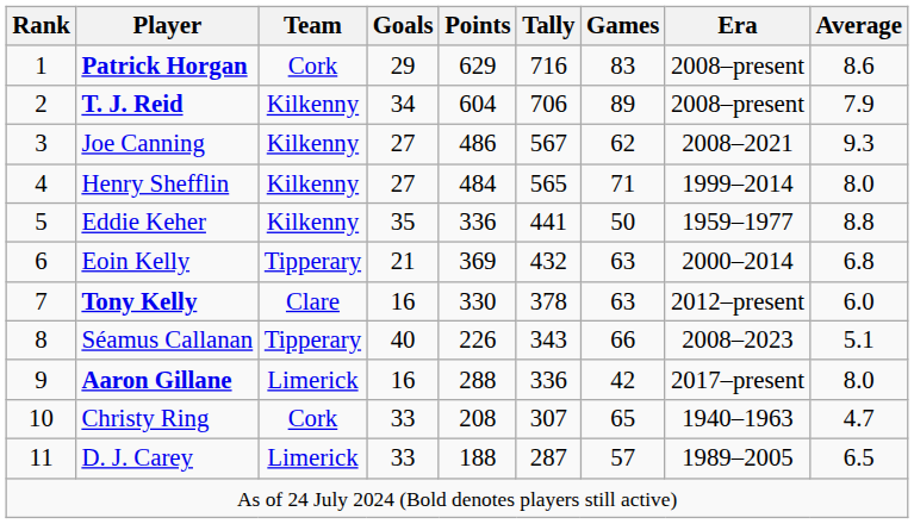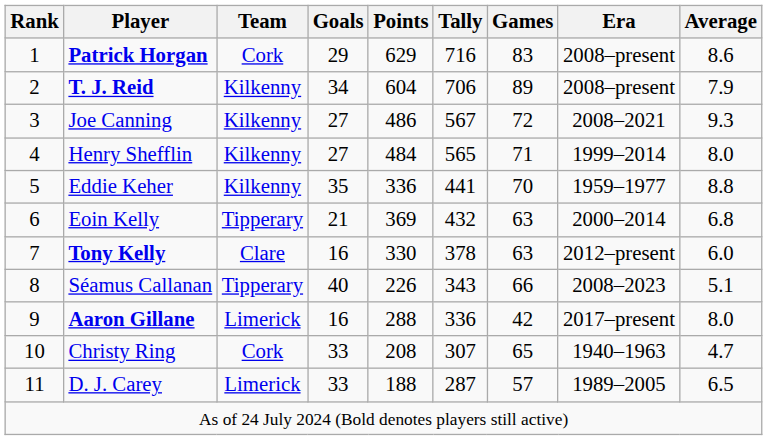Joe Canning | Games: 62 -> 72
Eddie Keher | Games: 50 -> 70
